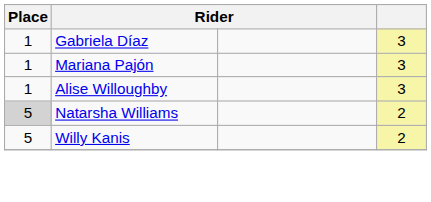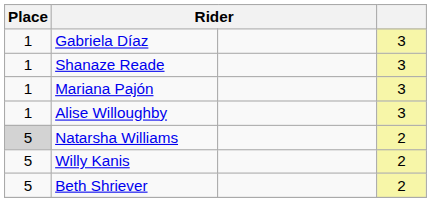+ row: 1 | Shanaze Reade | 3
+ row: 5 | Beth Shriever | 2
